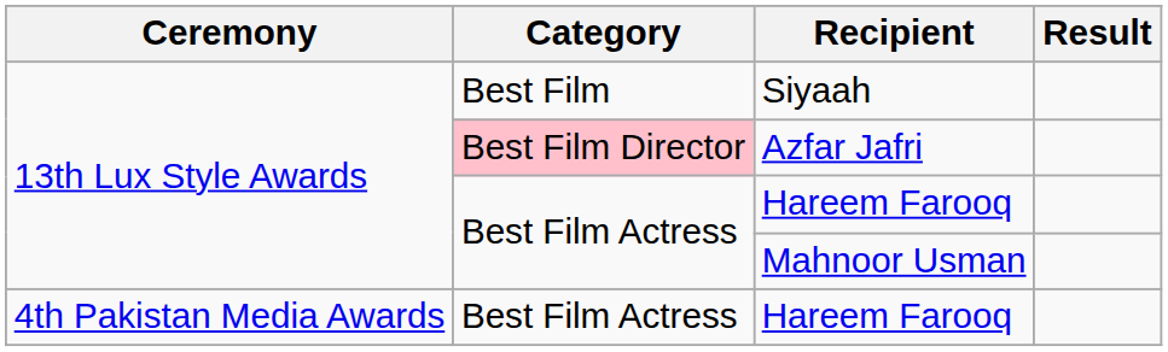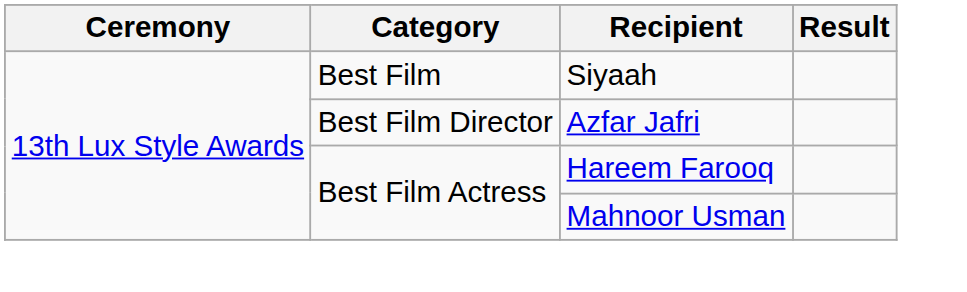Azfar Jafri | Category: pink background -> no background
- row: 4th Pakistan Media Awards | Best Film Actress | Hareem Farooq
